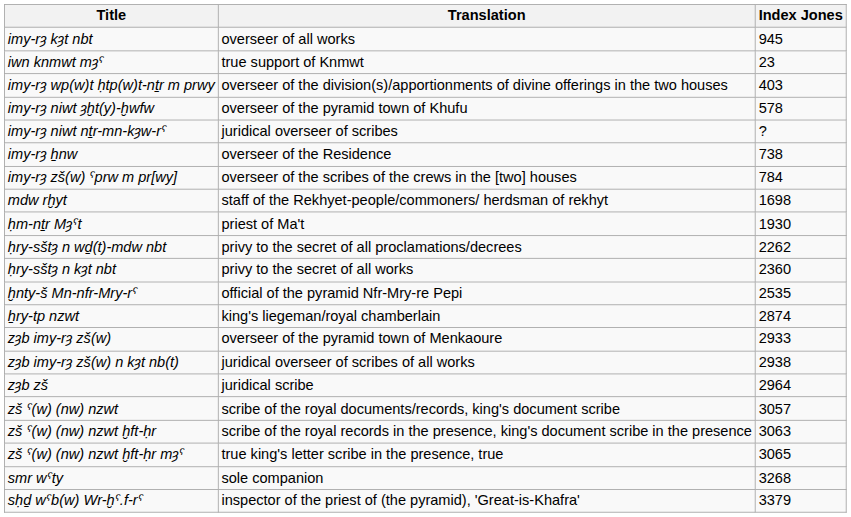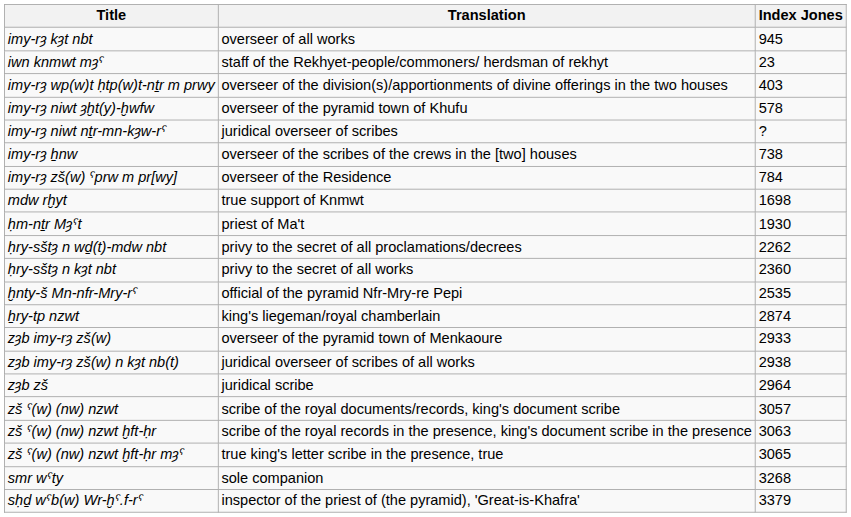iwn knmwt mȝˁ | Translation: true support of Knmwt -> staff of the Rekhyet-people/commoners/ herdsman of rekhyt
imy-rȝ ẖnw | Translation: overseer of the Residence -> overseer of the scribes of the crews in the [two] houses
imy-rȝ zš(w) ˁprw m pr[wy] | Translation: overseer of the scribes of the crews in the [two] houses -> overseer of the Residence
mdw rḫyt | Translation: staff of the Rekhyet-people/commoners/ herdsman of rekhyt -> true support of Knmwt
